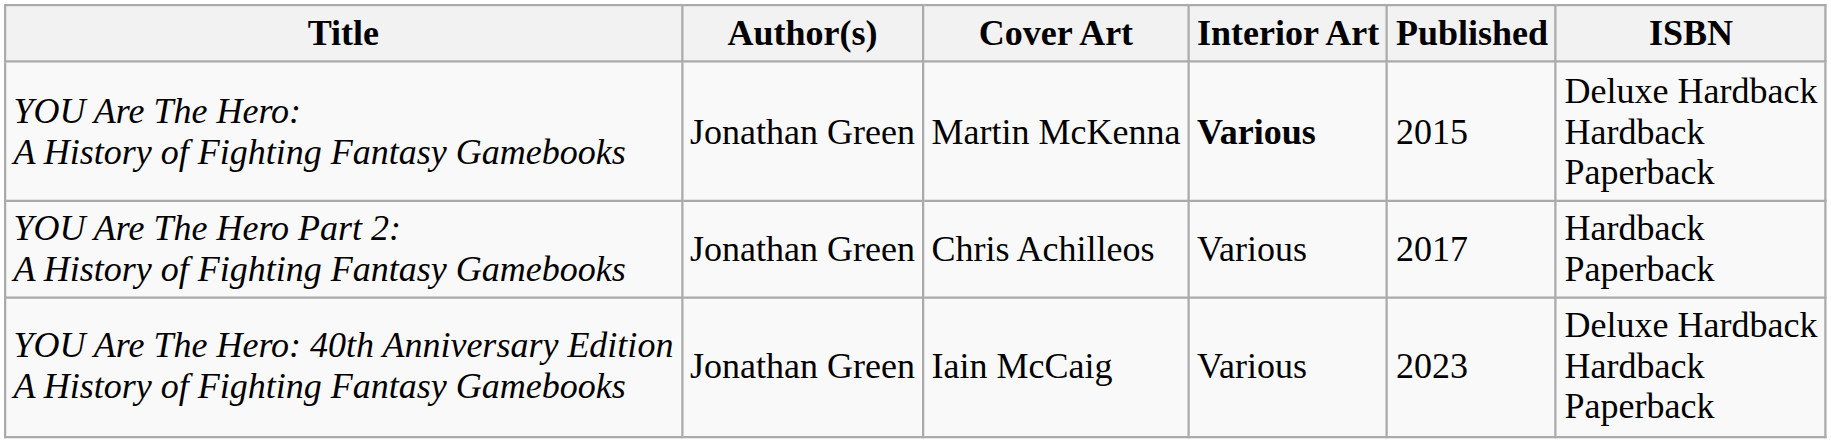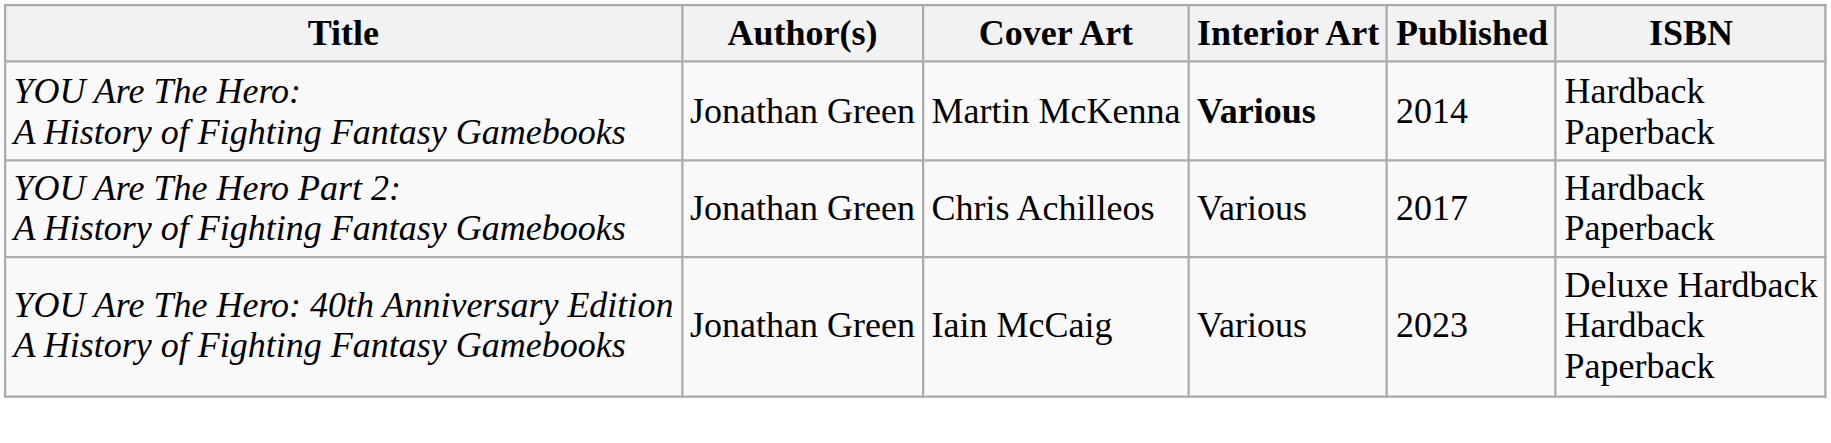YOU Are The Hero: A History of Fighting Fantasy Gamebooks | Published: 2015 -> 2014
YOU Are The Hero: A History of Fighting Fantasy Gamebooks | ISBN: Deluxe Hardback Hardback Paperback -> Hardback Paperback
